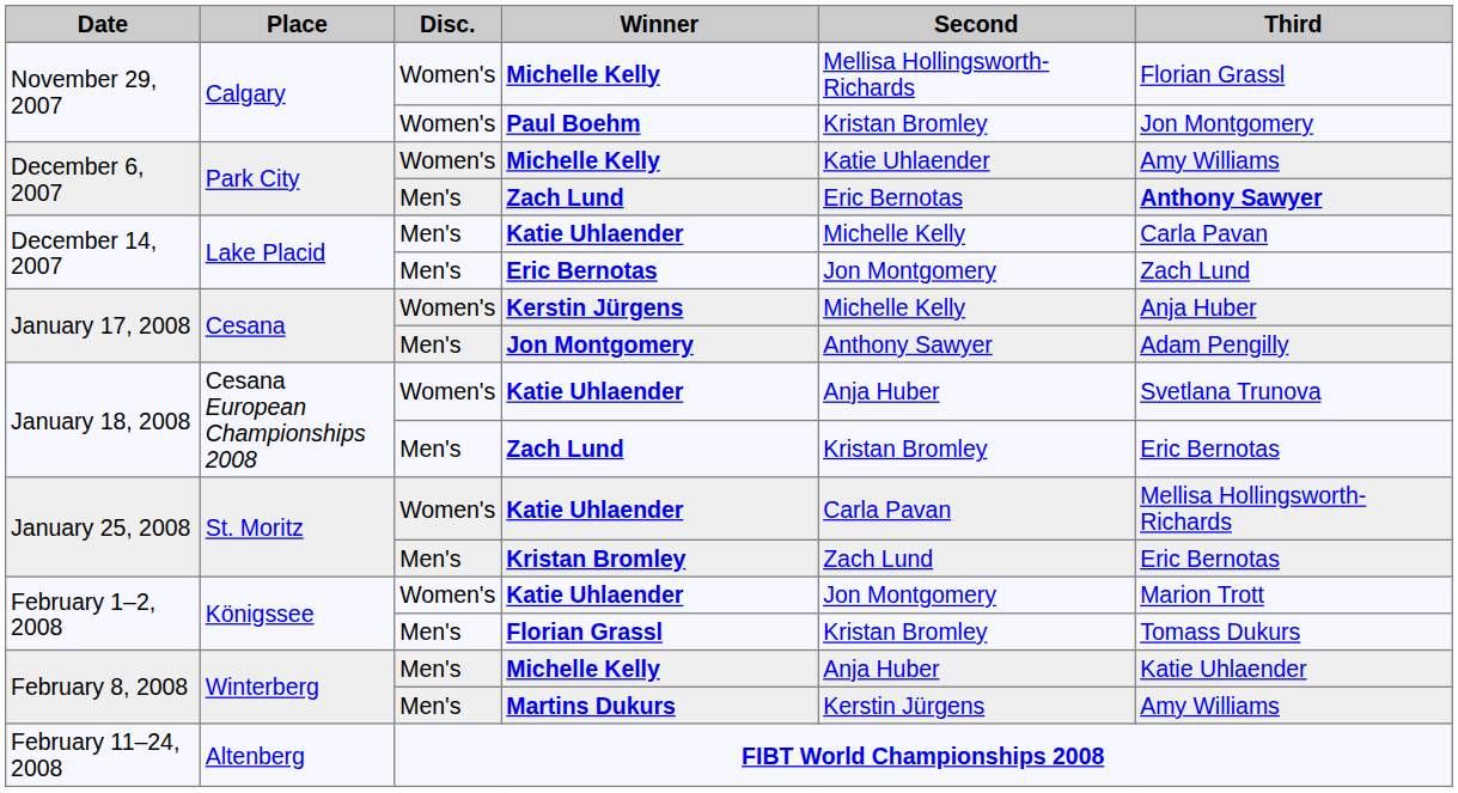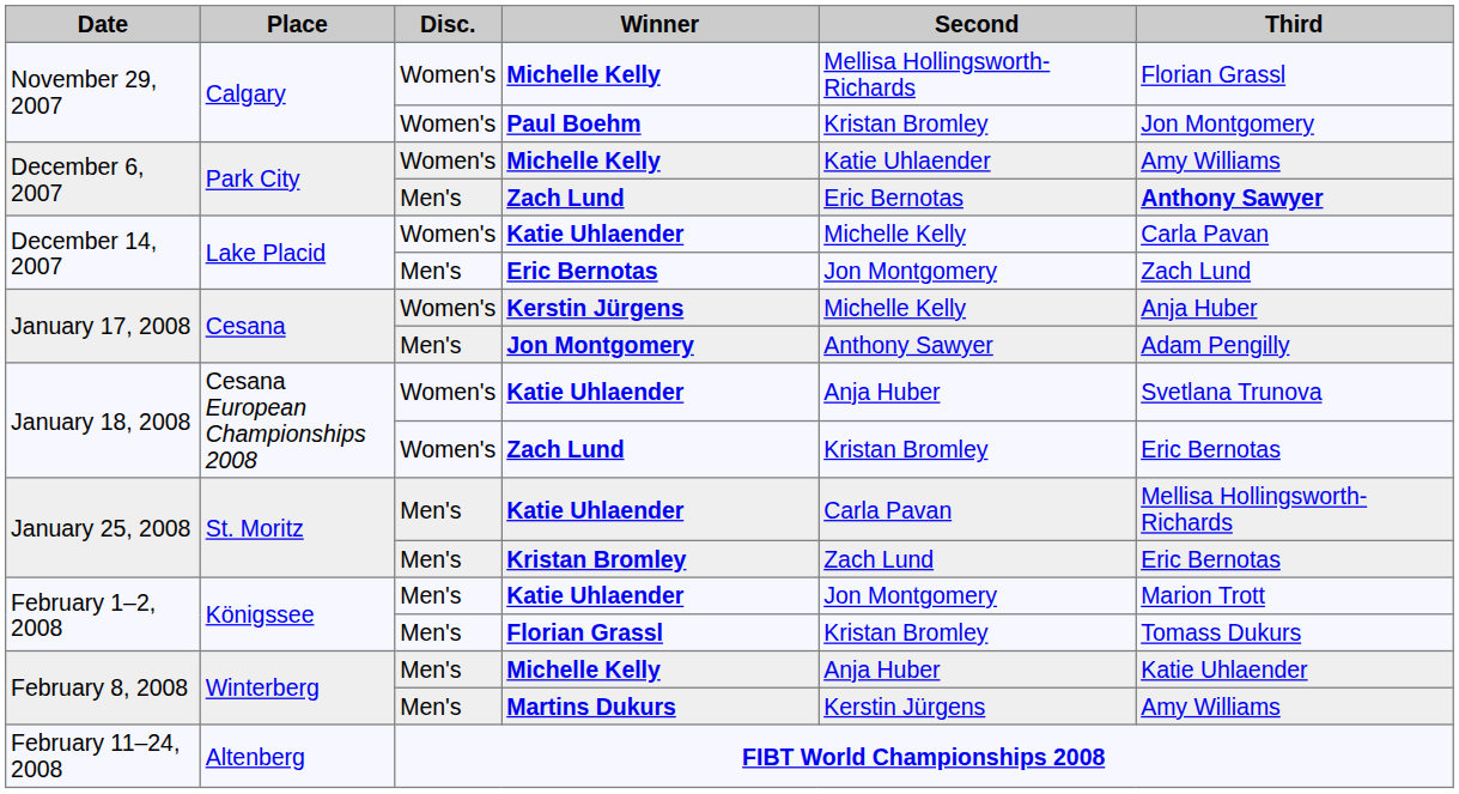December 14, 2007 / Katie Uhlaender | Disc.: Men's -> Women's
January 18, 2008 / Zach Lund | Disc.: Men's -> Women's
January 25, 2008 / Katie Uhlaender | Disc.: Women's -> Men's
February 1–2, 2008 / Katie Uhlaender | Disc.: Women's -> Men's
